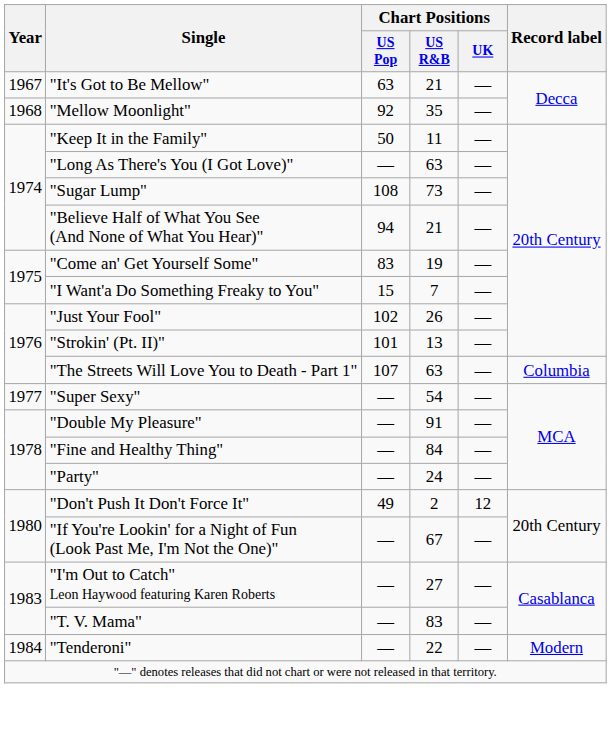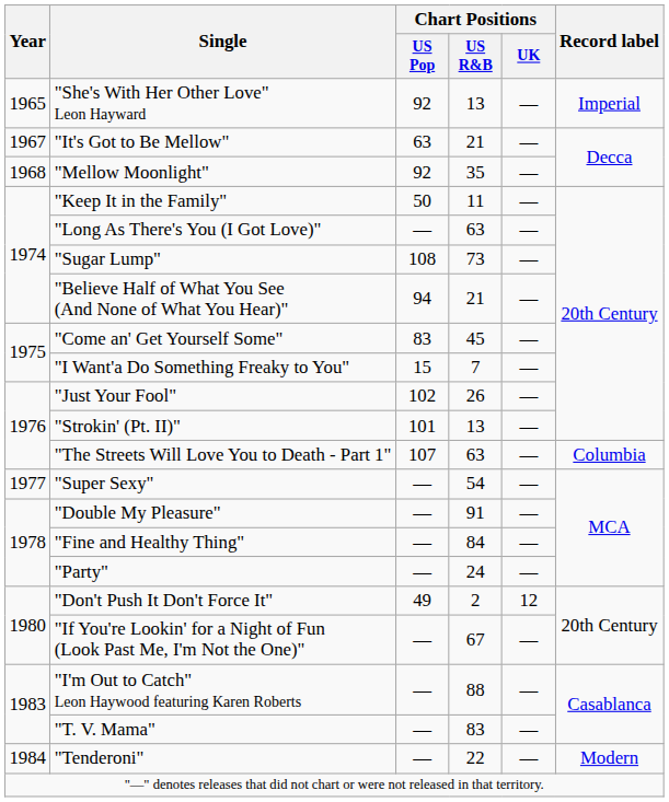+ row: 1965 | "She's With Her Other Love" Leon Hayward | 92 | 13 | — | Imperial
"Come an' Get Yourself Some" | Chart Positions / US R&B: 19 -> 45
"I'm Out to Catch" Leon Haywood featuring Karen Roberts | Chart Positions / US R&B: 27 -> 88
